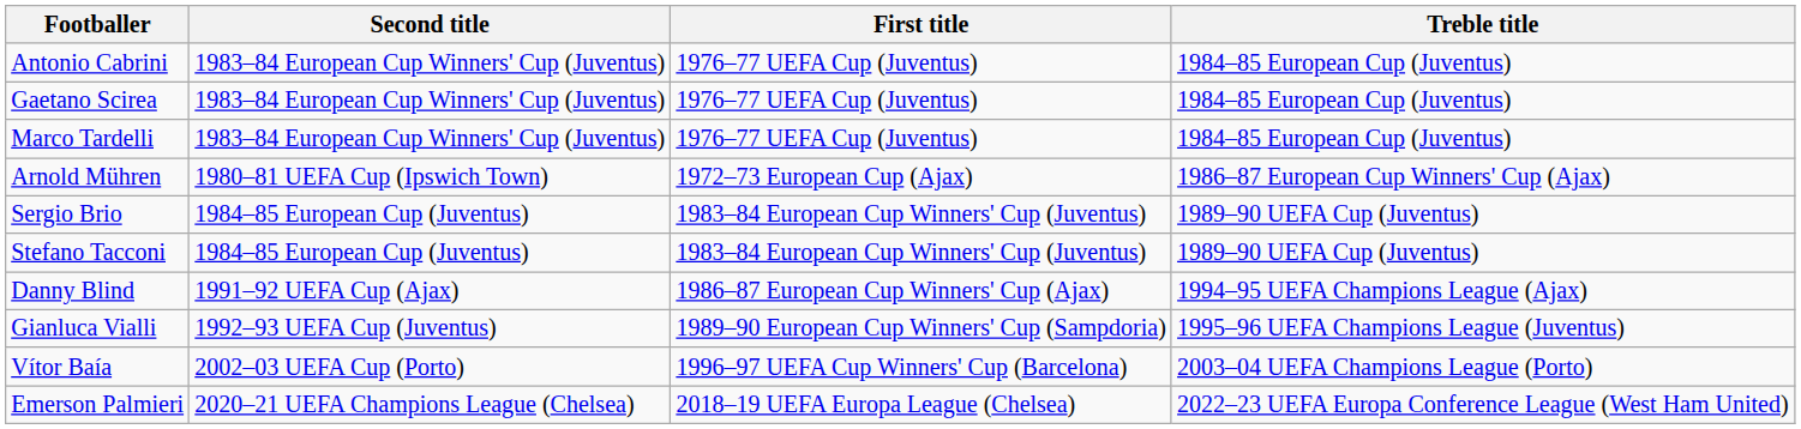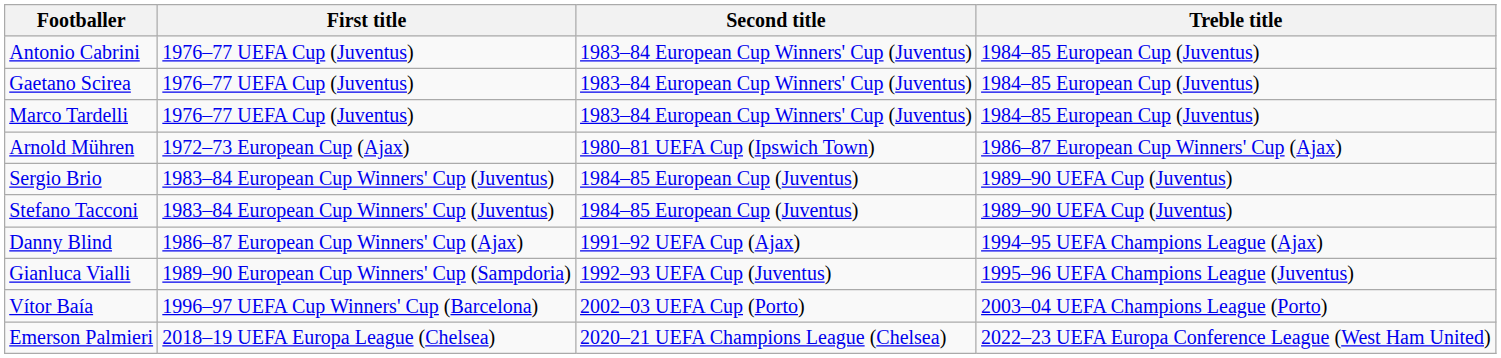columns swapped: First title <-> Second title
